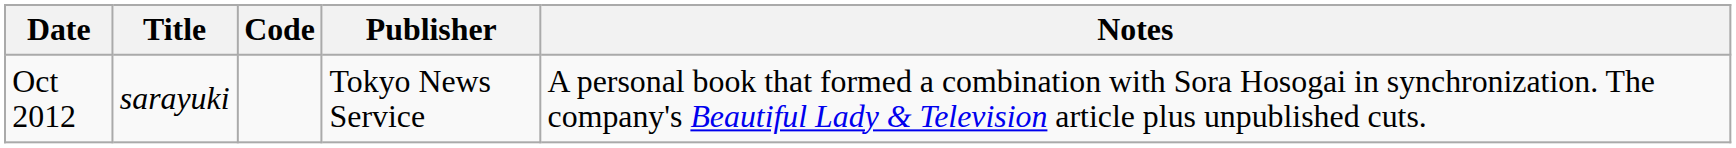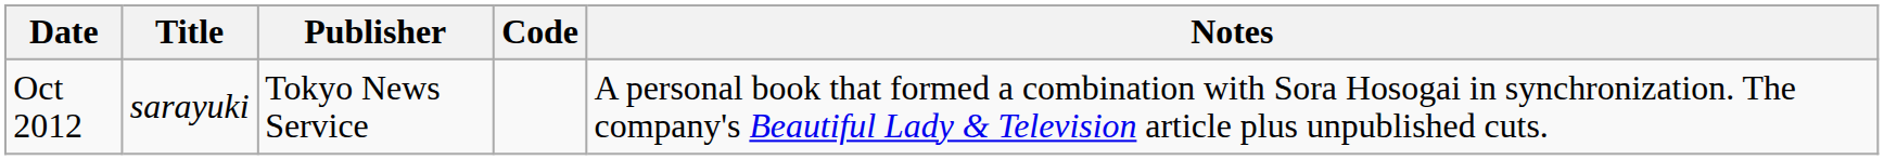columns swapped: Publisher <-> Code
